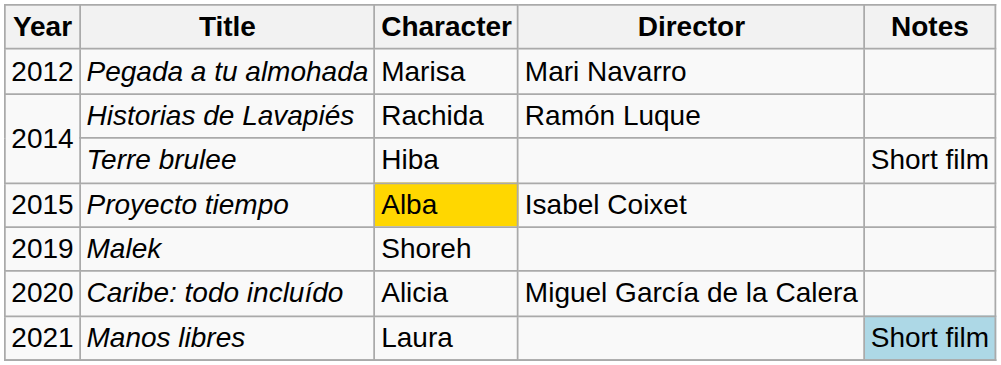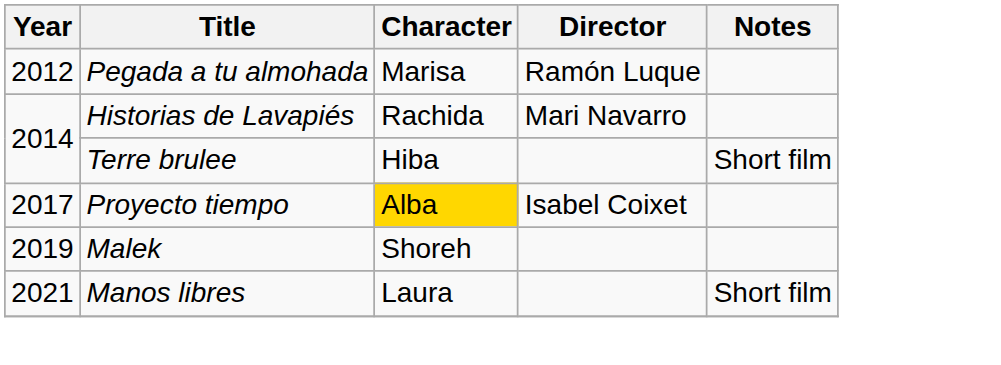Pegada a tu almohada | Director: Mari Navarro -> Ramón Luque
Historias de Lavapiés | Director: Ramón Luque -> Mari Navarro
Proyecto tiempo | Year: 2015 -> 2017
- row: 2020 | Caribe: todo incluído | Alicia | Miguel García de la Calera
Manos libres | Notes: lightblue background -> no background
